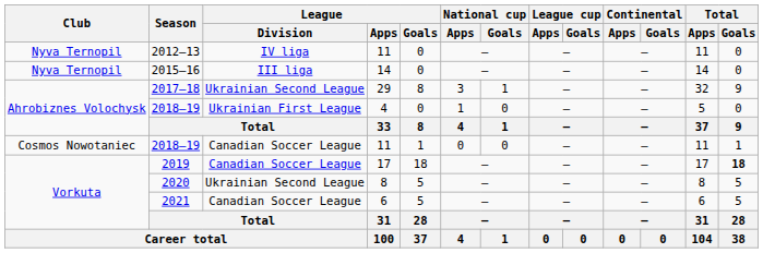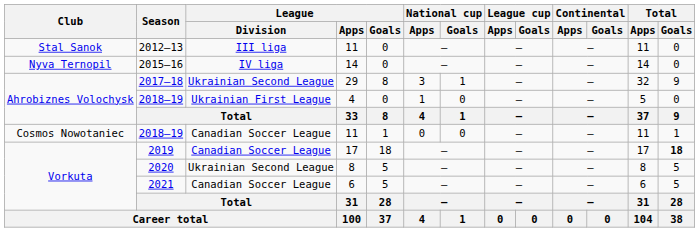2012–13 | Club: Nyva Ternopil -> Stal Sanok
2012–13 | League / Division: IV liga -> III liga
2015–16 | League / Division: III liga -> IV liga
